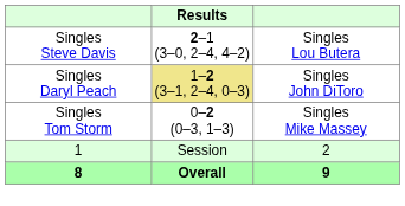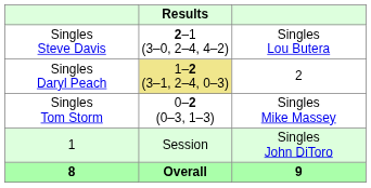Singles Daryl Peach | column 3: Singles John DiToro -> 2
1 | column 3: 2 -> Singles John DiToro
